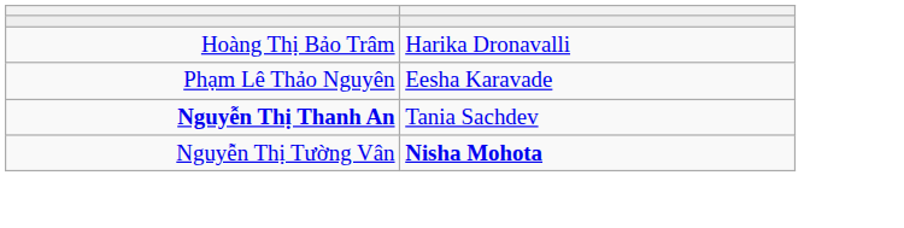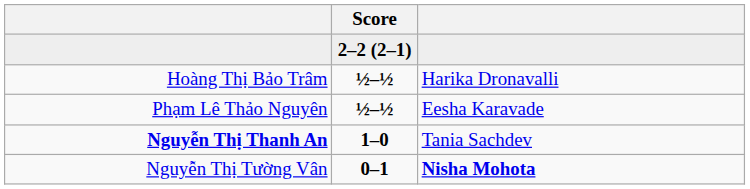+ column: Score | 2–2 (2–1) | ½–½ | ½–½ | 1–0 | 0–1
